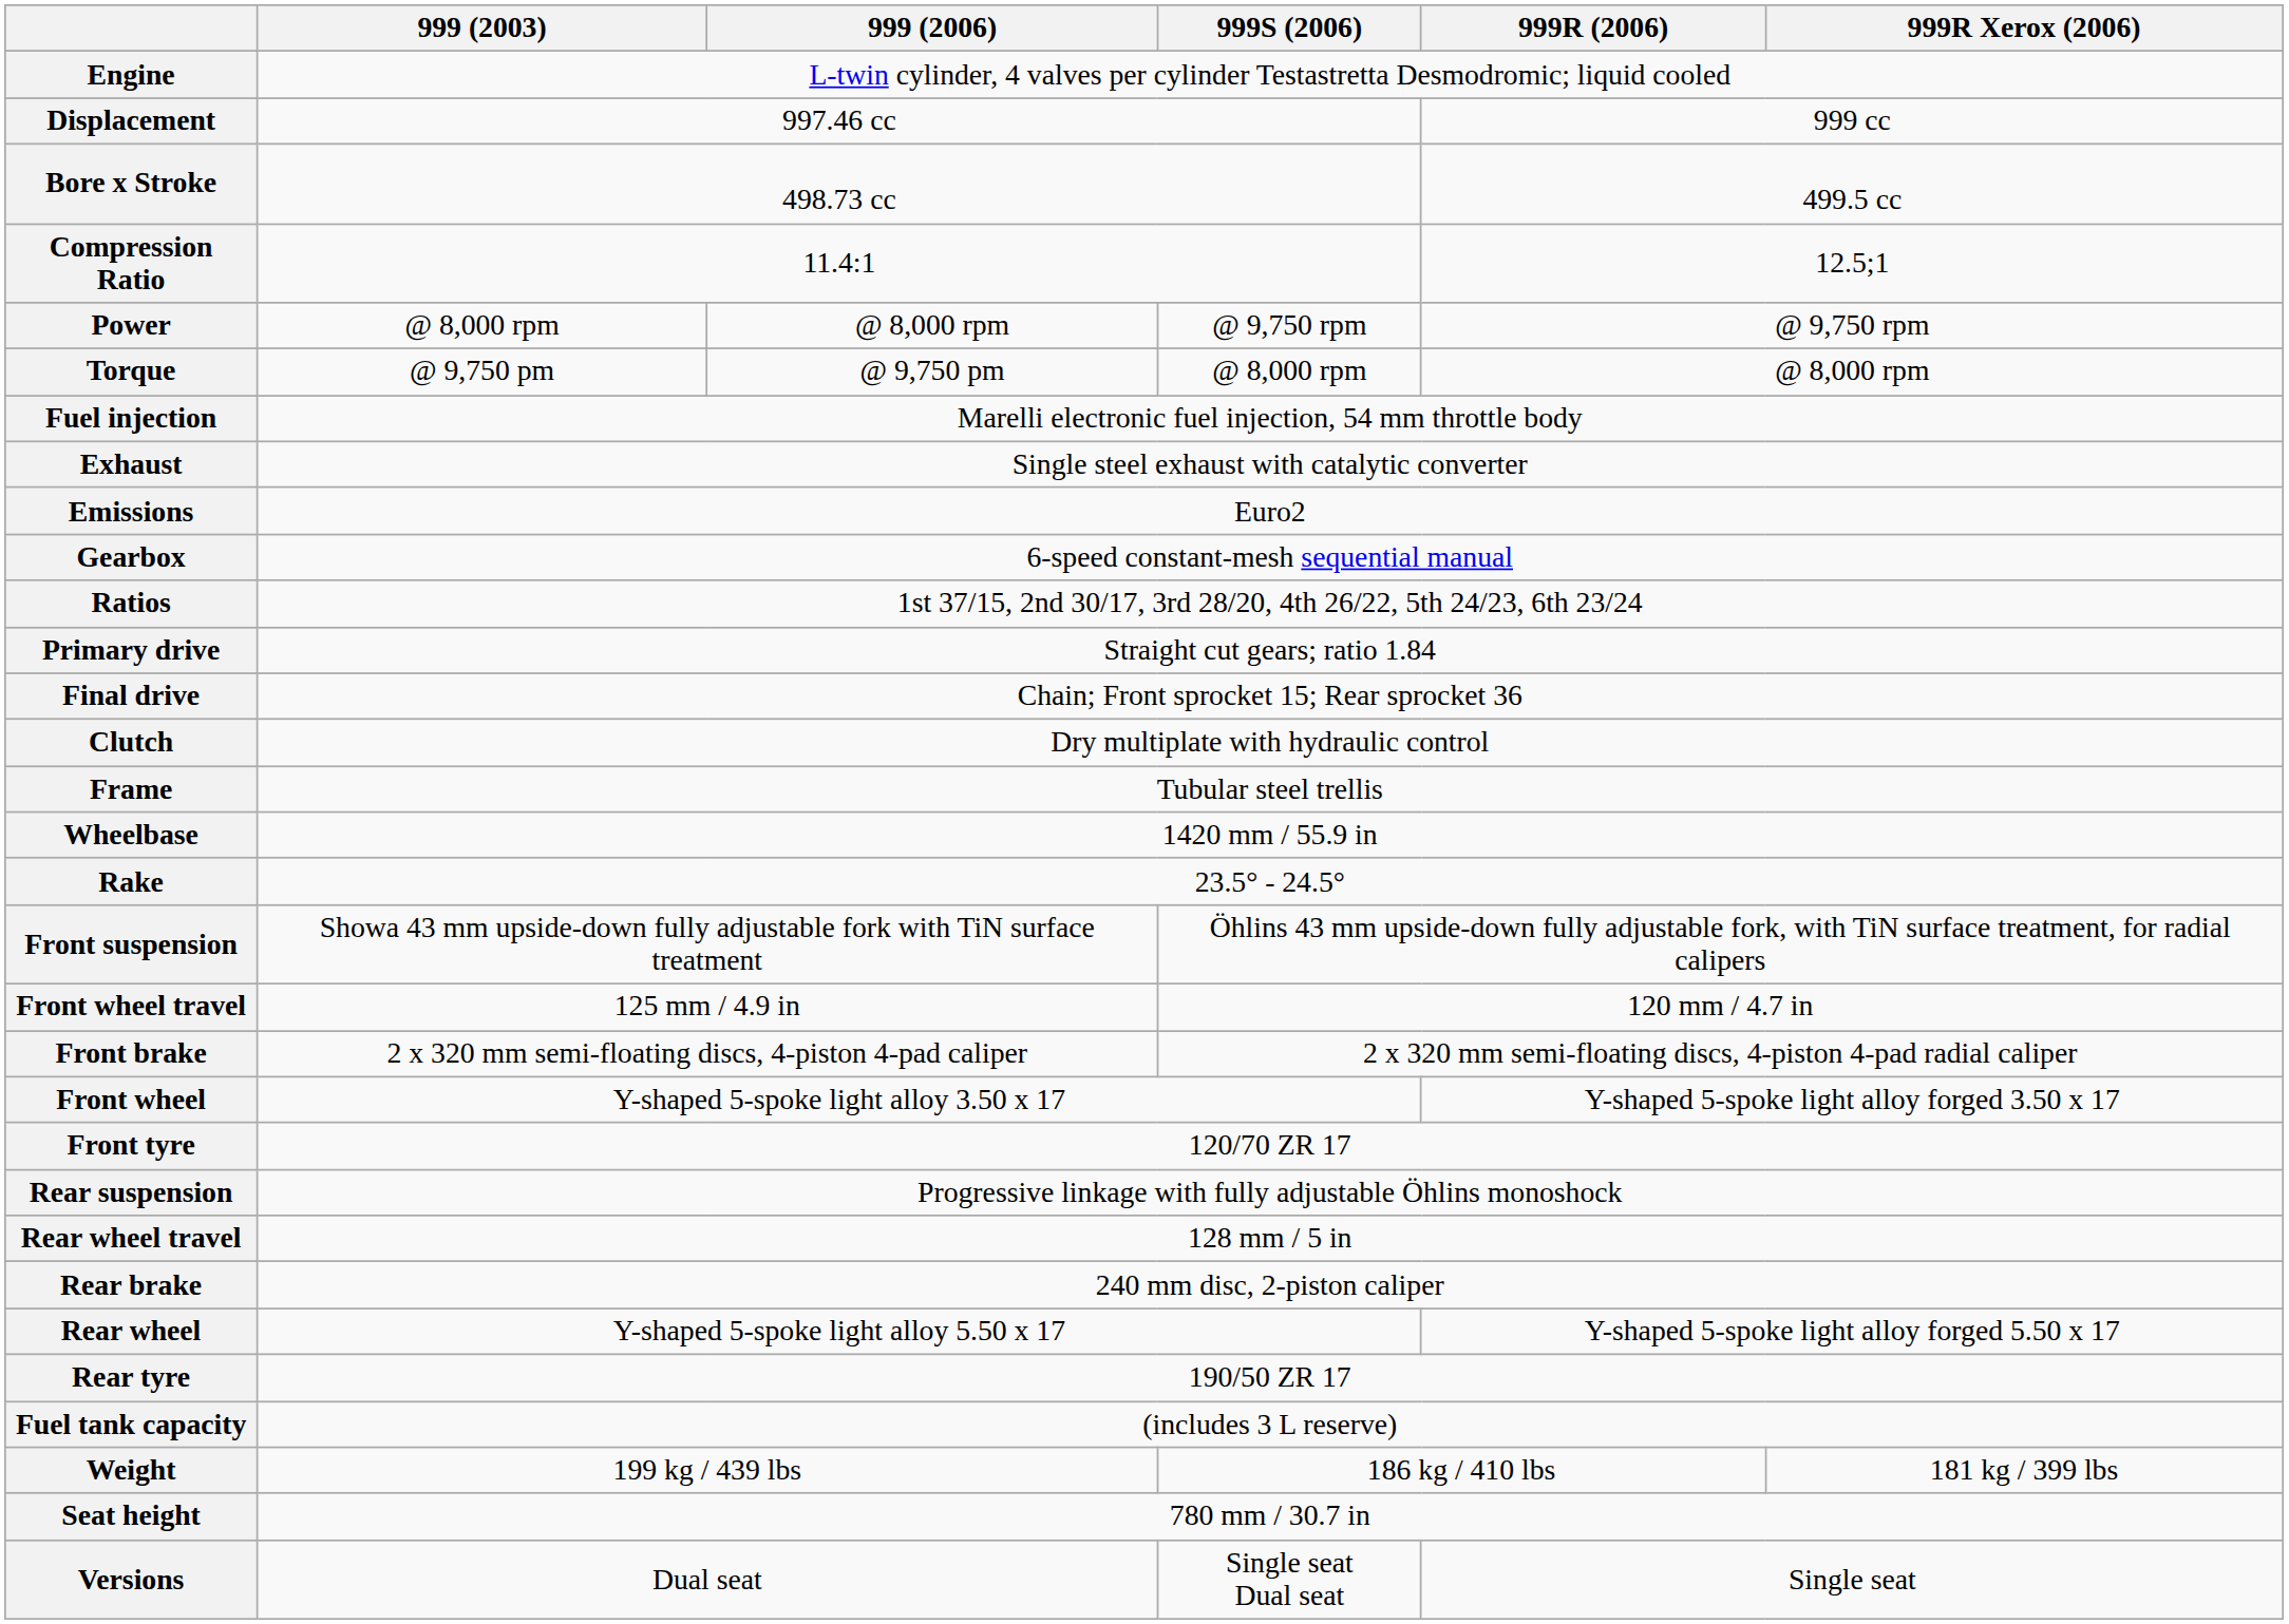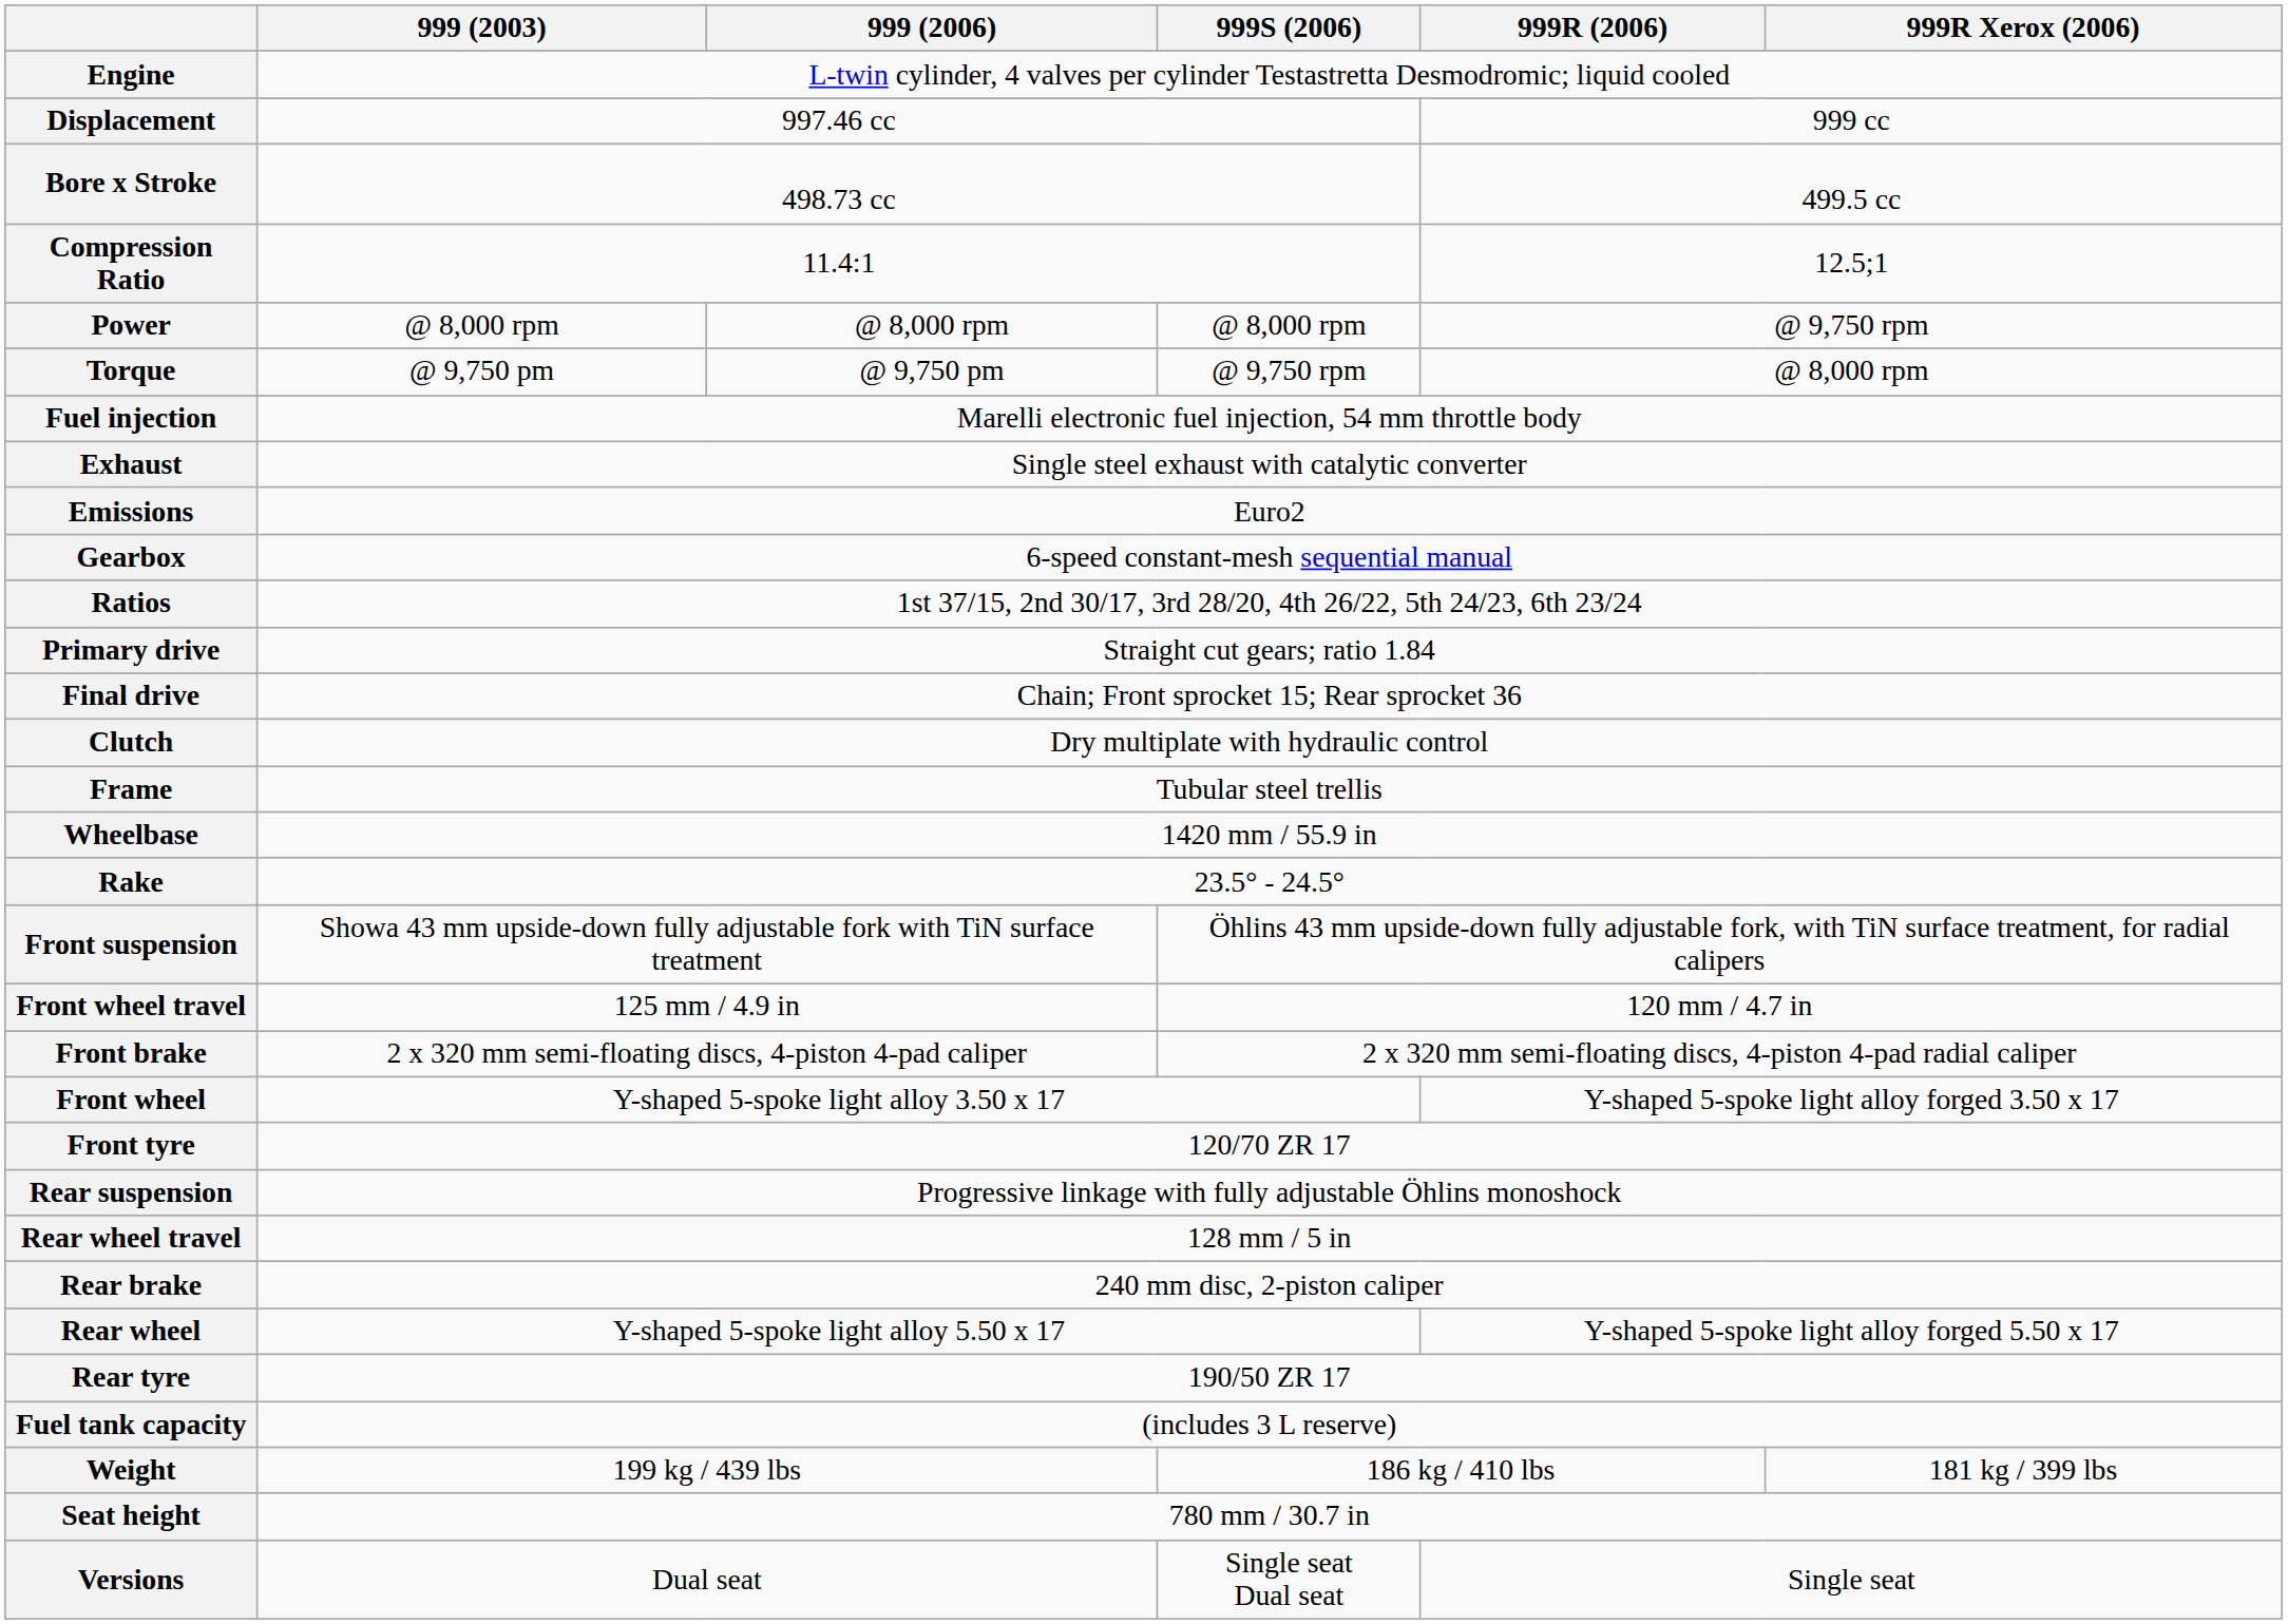Power | 999S (2006): @ 9,750 rpm -> @ 8,000 rpm
Torque | 999S (2006): @ 8,000 rpm -> @ 9,750 rpm
